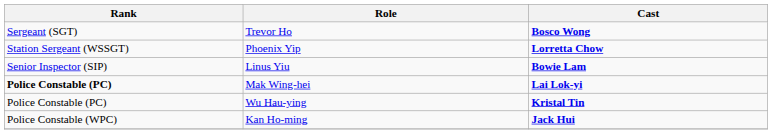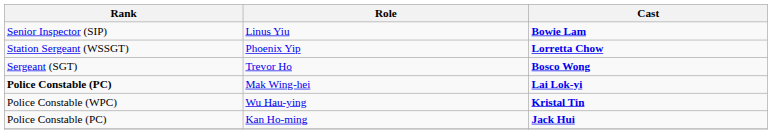rows swapped: Linus Yiu <-> Trevor Ho
Wu Hau-ying | Rank: Police Constable (PC) -> Police Constable (WPC)
Kan Ho-ming | Rank: Police Constable (WPC) -> Police Constable (PC)
